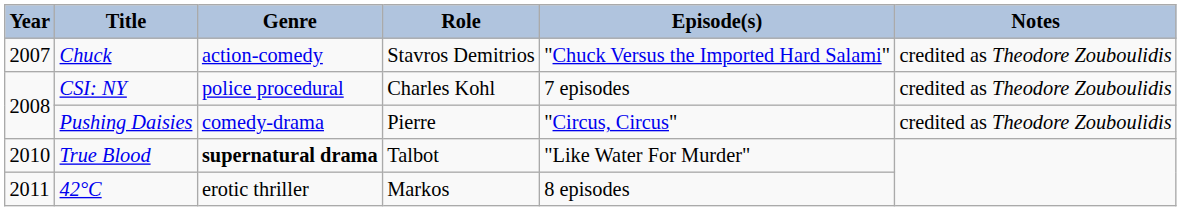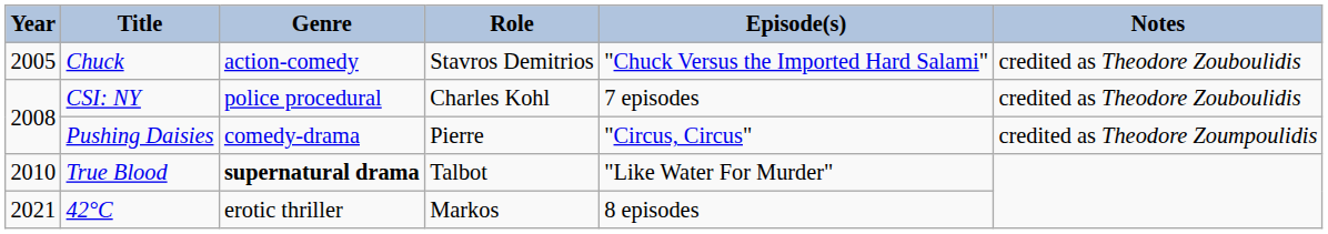Chuck | Year: 2007 -> 2005
Pushing Daisies | Notes: credited as Theodore Zouboulidis -> credited as Theodore Zoumpoulidis
42°C | Year: 2011 -> 2021
